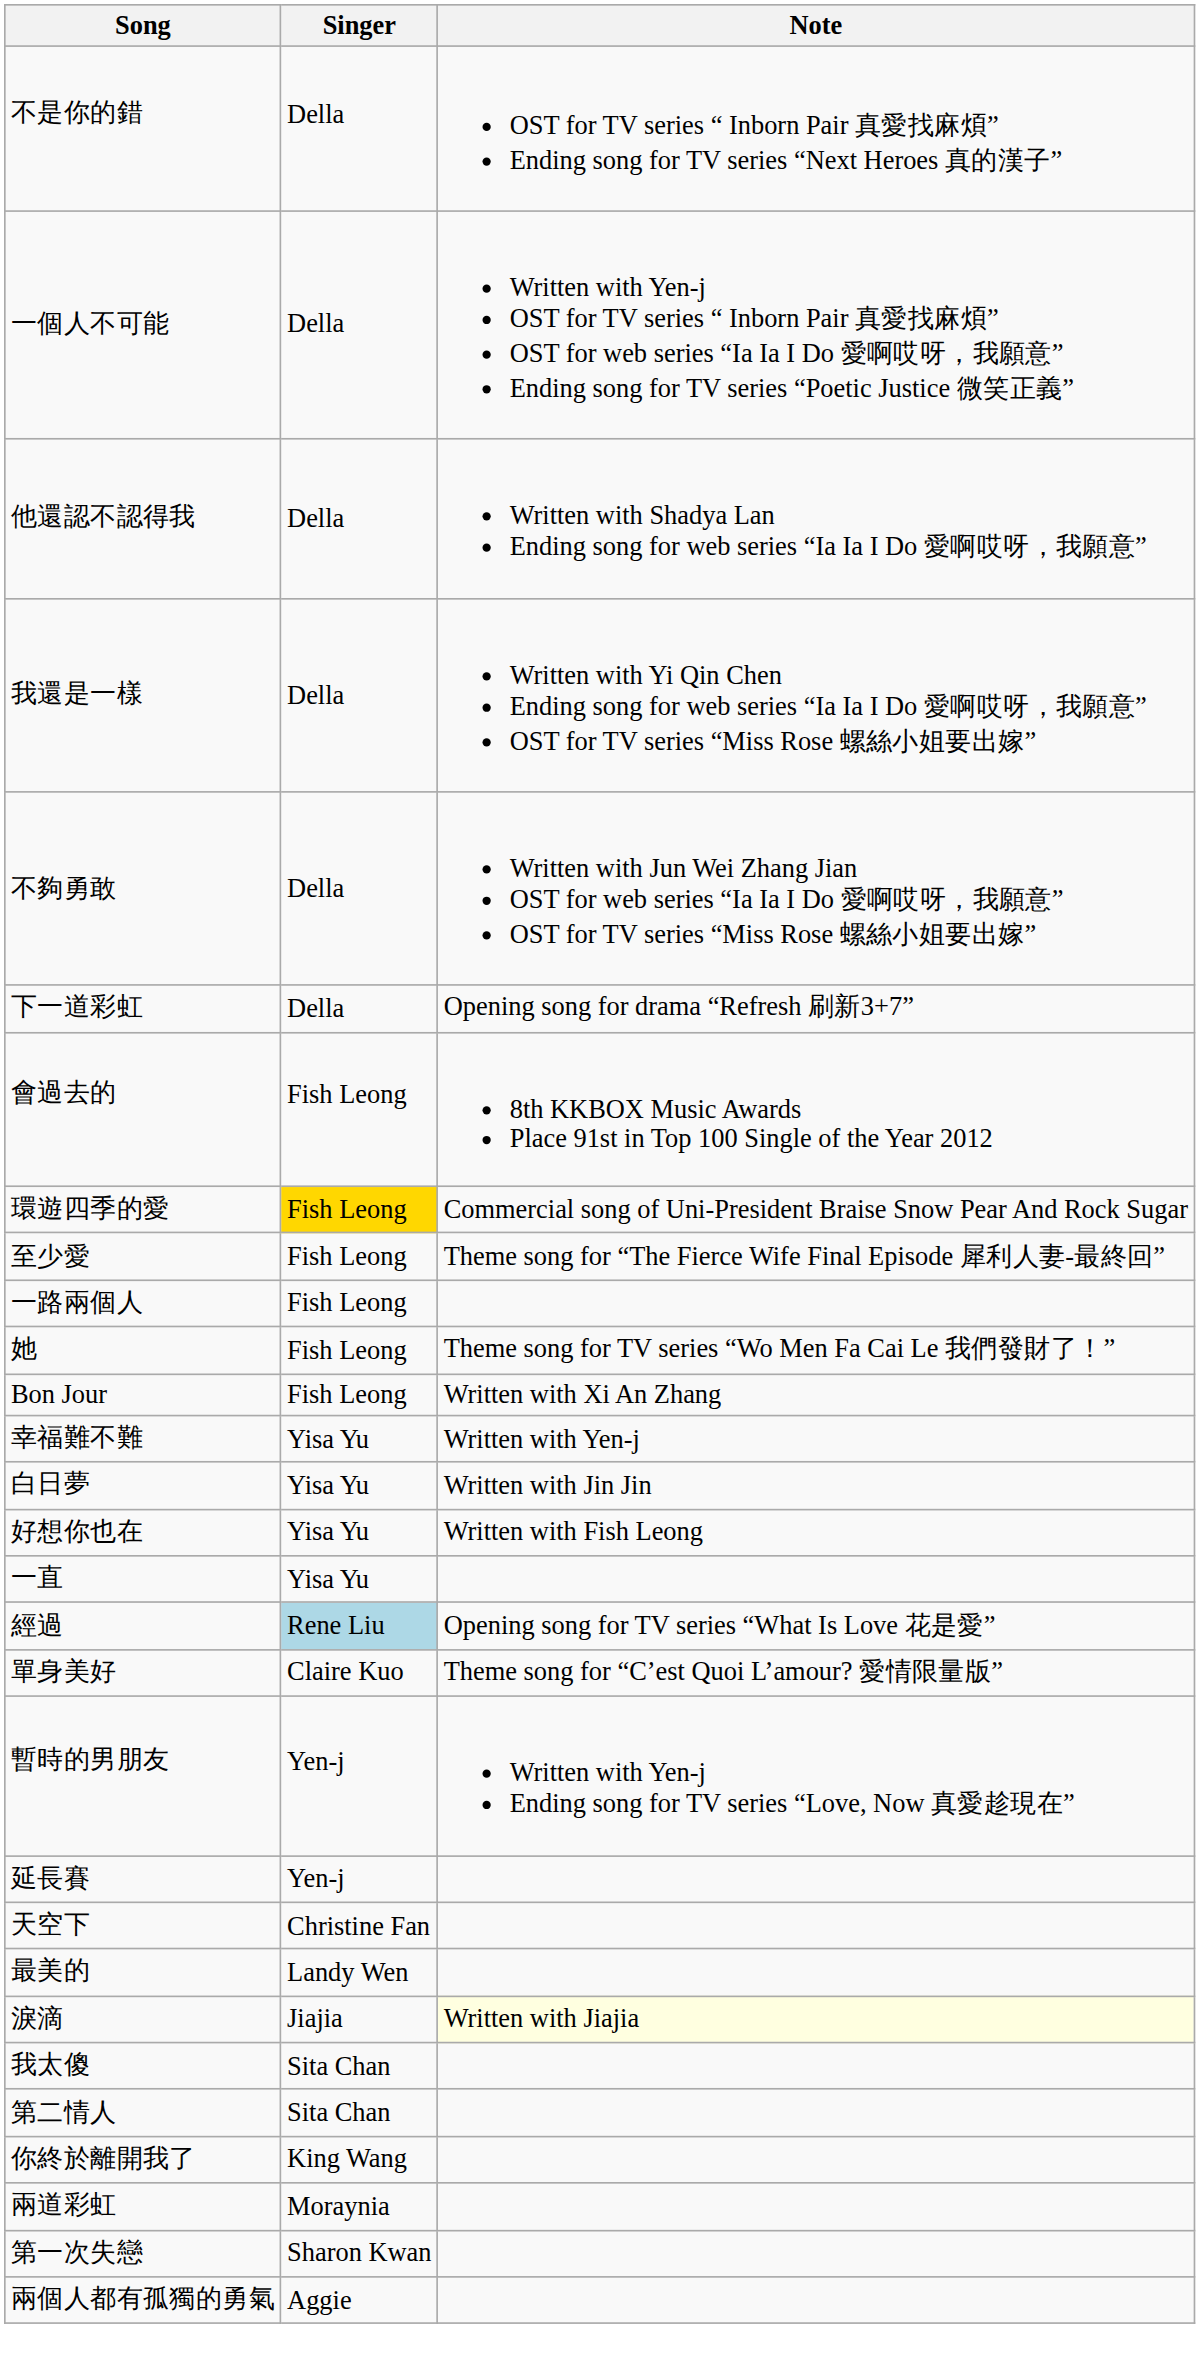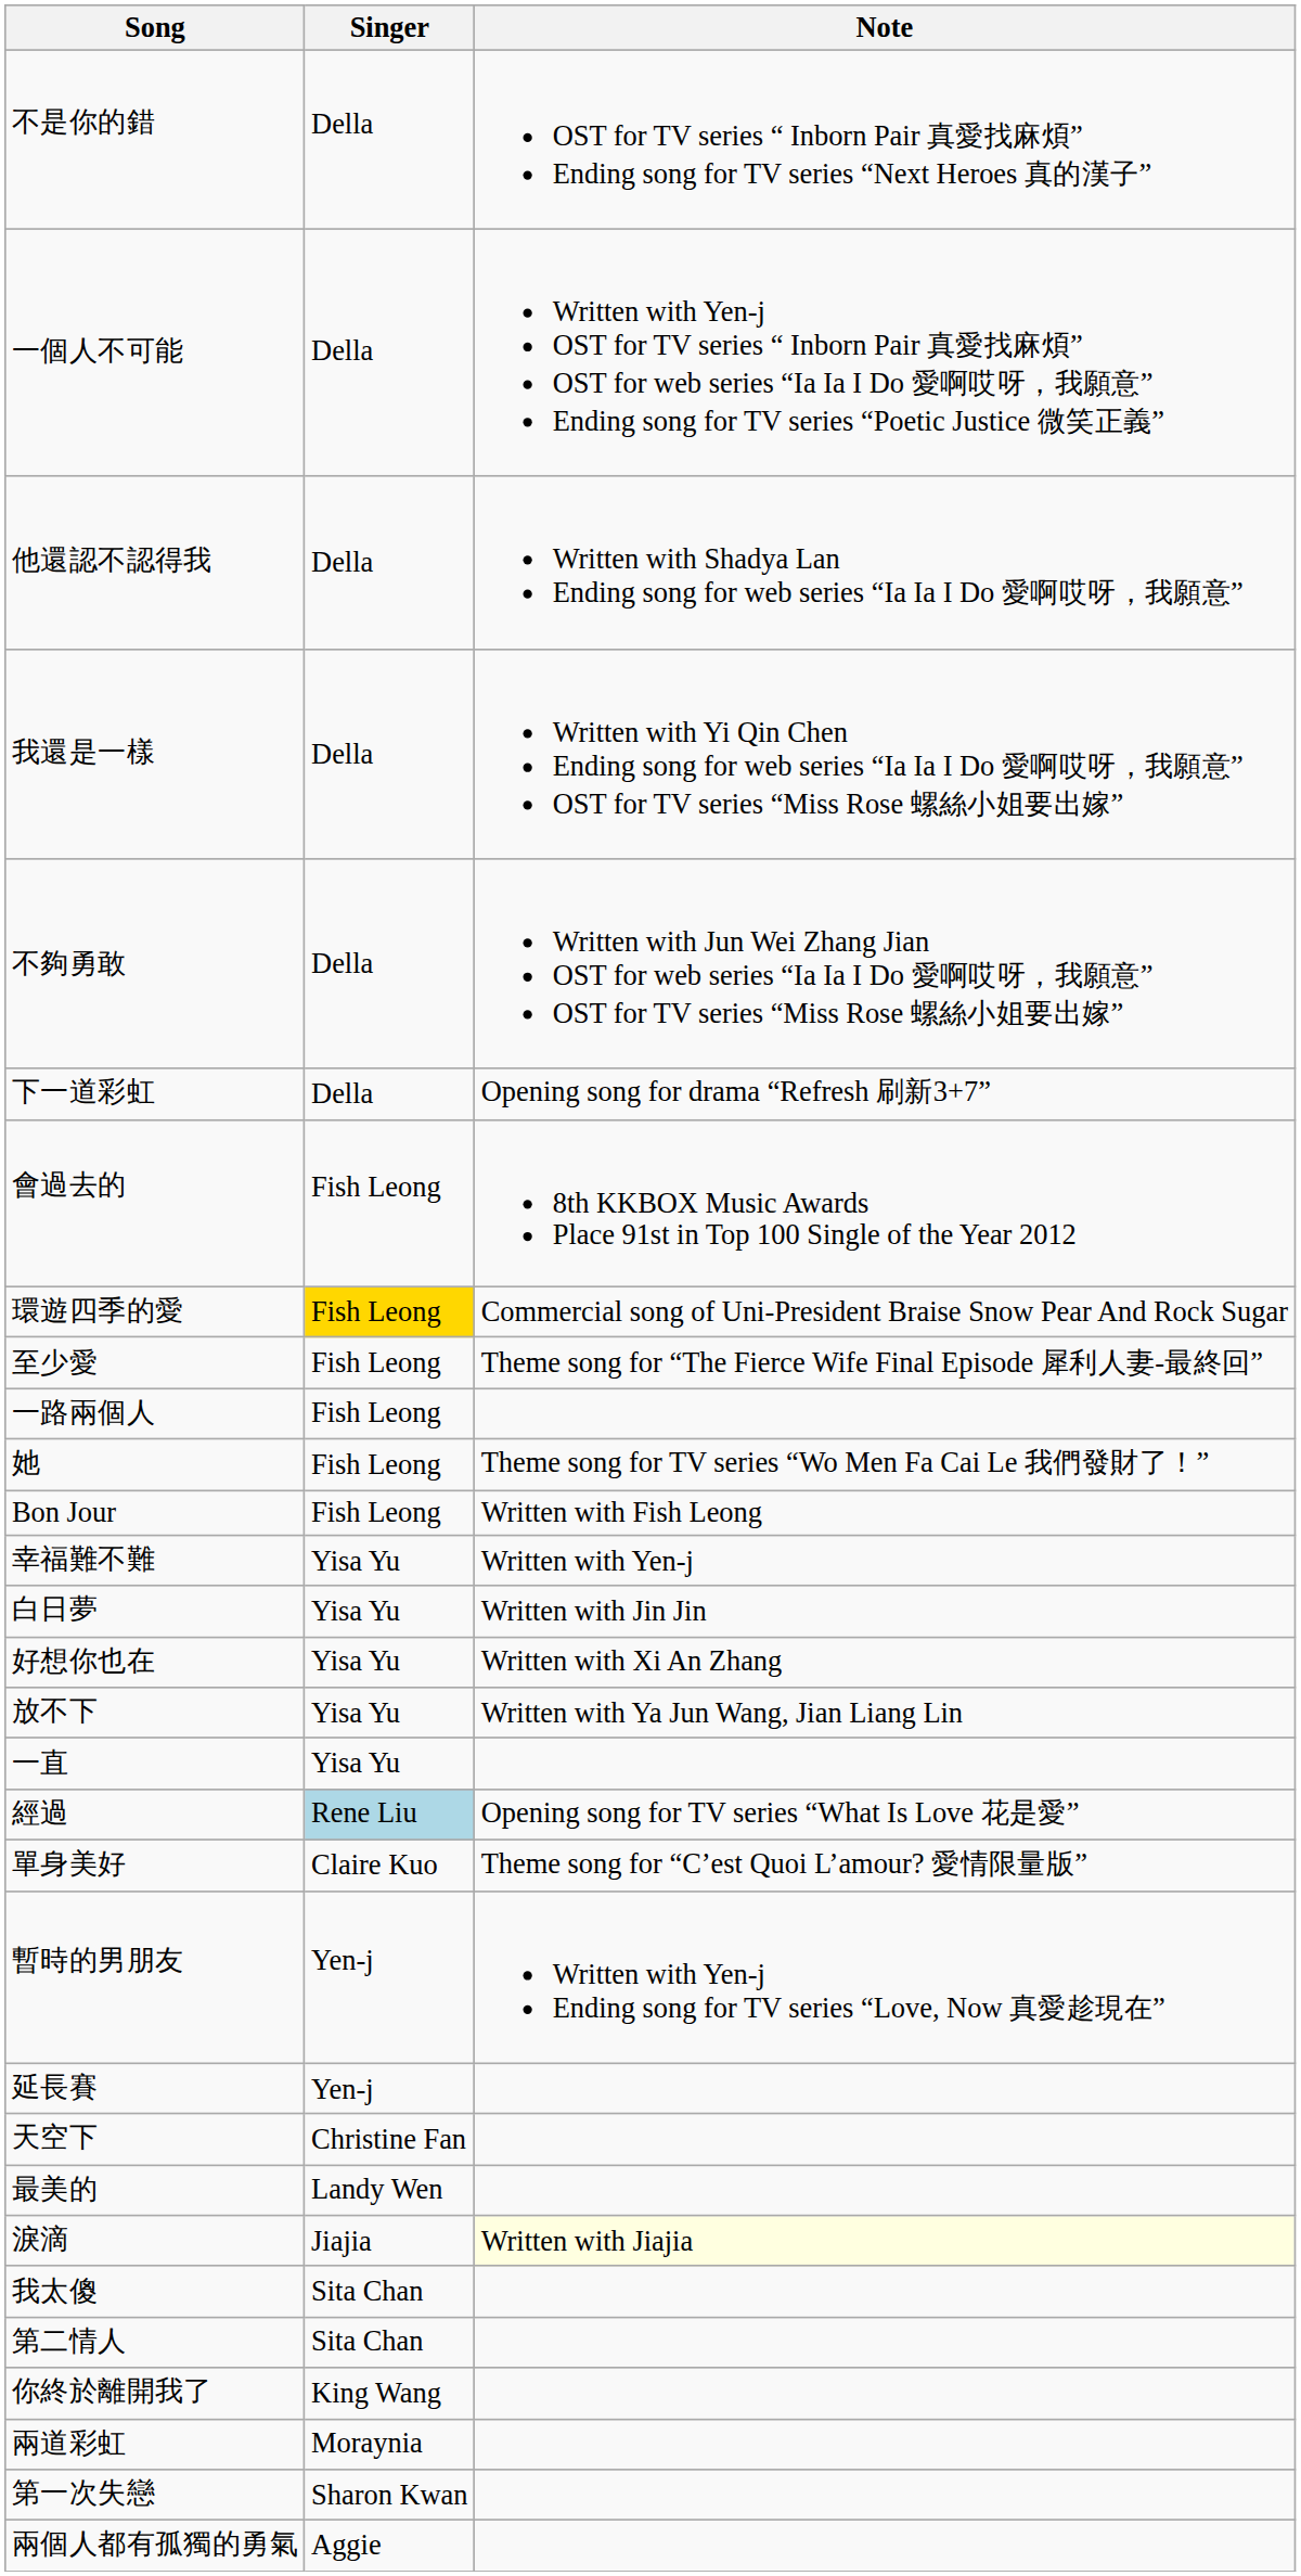Bon Jour | Note: Written with Xi An Zhang -> Written with Fish Leong
好想你也在 | Note: Written with Fish Leong -> Written with Xi An Zhang
+ row: 放不下 | Yisa Yu | Written with Ya Jun Wang, Jian Liang Lin
